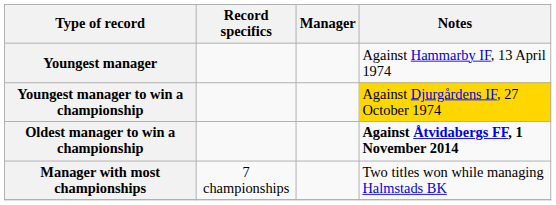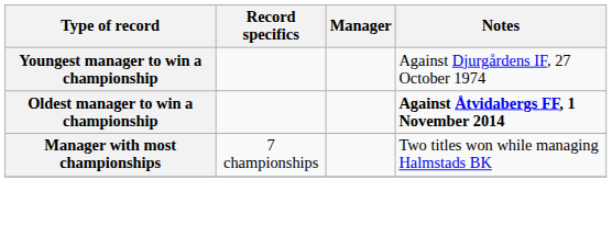- row: Youngest manager | Against Hammarby IF, 13 April 1974
Youngest manager to win a championship | Notes: gold background -> no background
